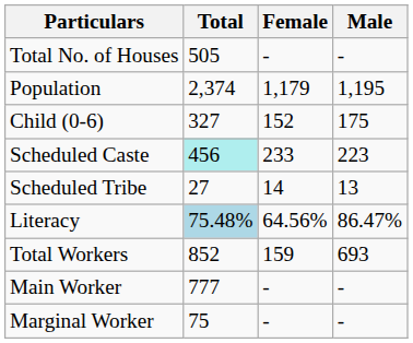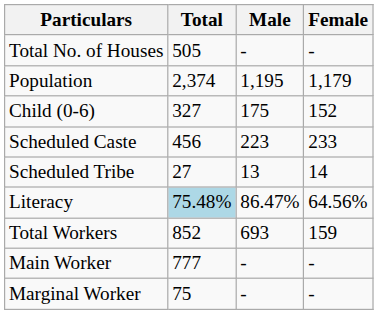columns swapped: Male <-> Female
Scheduled Caste | Total: paleturquoise background -> no background
